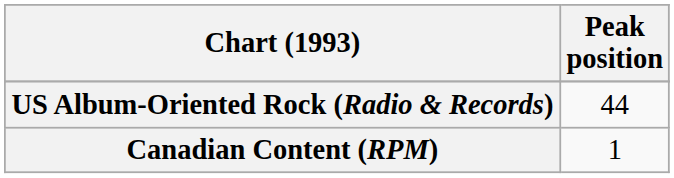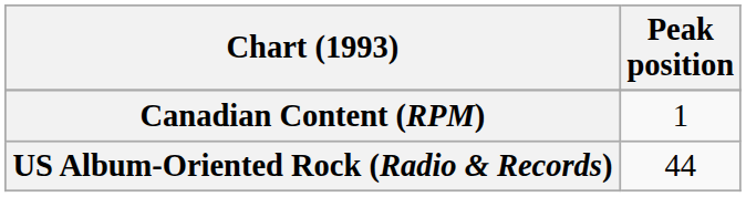rows swapped: Canadian Content (RPM) <-> US Album-Oriented Rock (Radio & Records)
